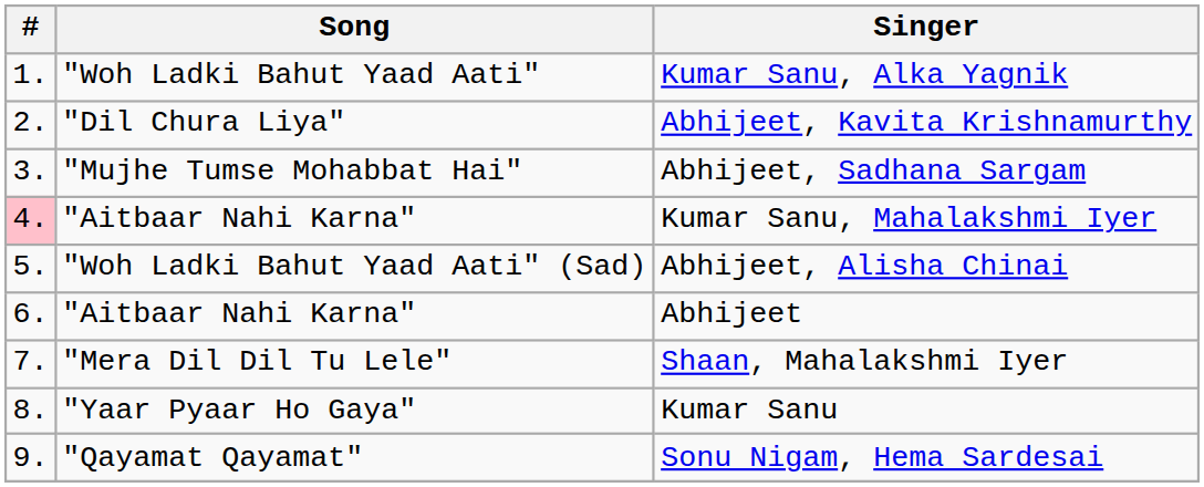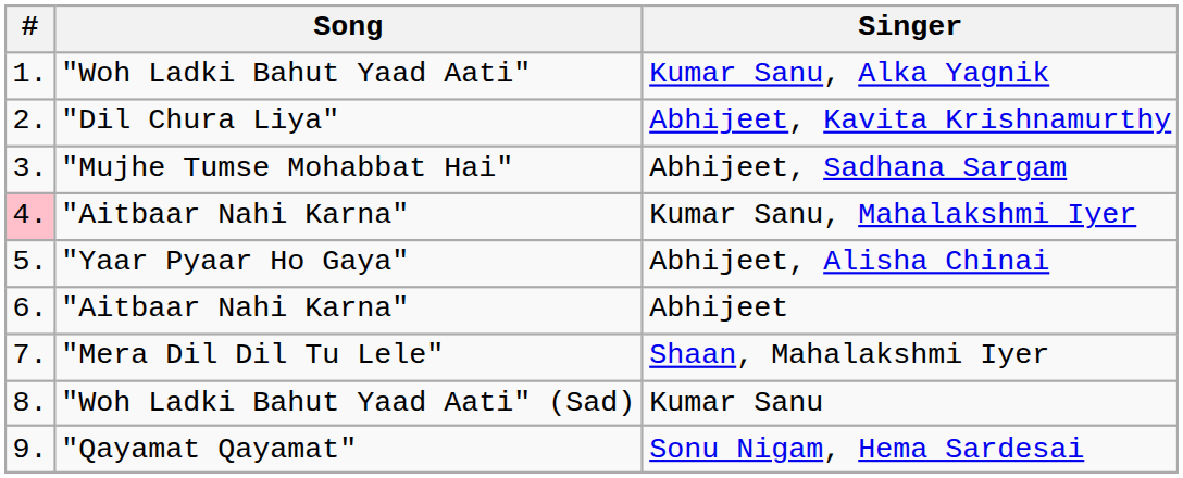Abhijeet, Alisha Chinai | Song: "Woh Ladki Bahut Yaad Aati" (Sad) -> "Yaar Pyaar Ho Gaya"
Kumar Sanu | Song: "Yaar Pyaar Ho Gaya" -> "Woh Ladki Bahut Yaad Aati" (Sad)
